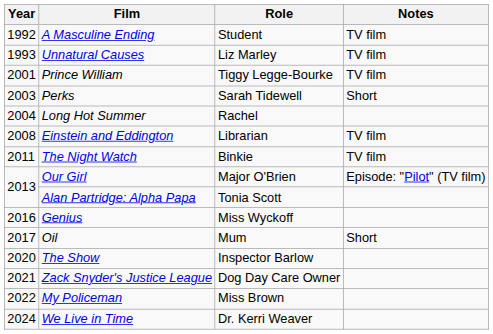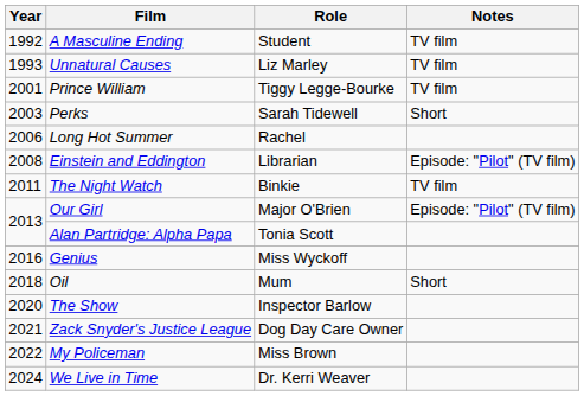Long Hot Summer | Year: 2004 -> 2006
Einstein and Eddington | Notes: TV film -> Episode: "Pilot" (TV film)
Oil | Year: 2017 -> 2018
